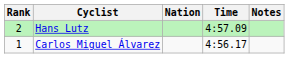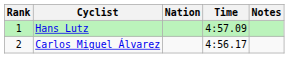Hans Lutz | Rank: 2 -> 1
Carlos Miguel Álvarez | Rank: 1 -> 2
